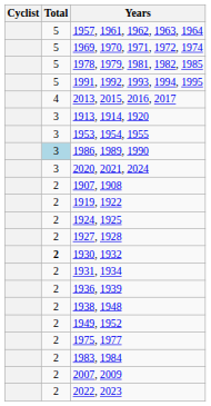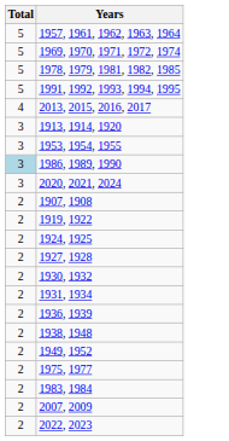- column: Cyclist
1930, 1932 | Total: bold -> normal
